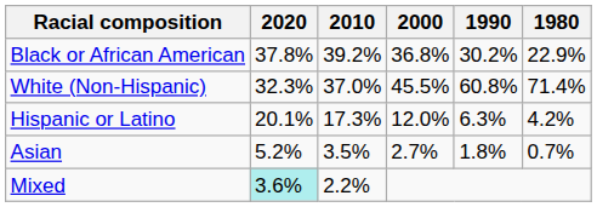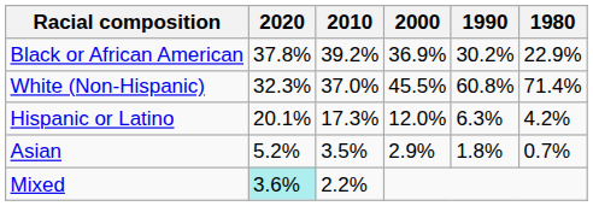Black or African American | 2000: 36.8% -> 36.9%
Asian | 2000: 2.7% -> 2.9%
